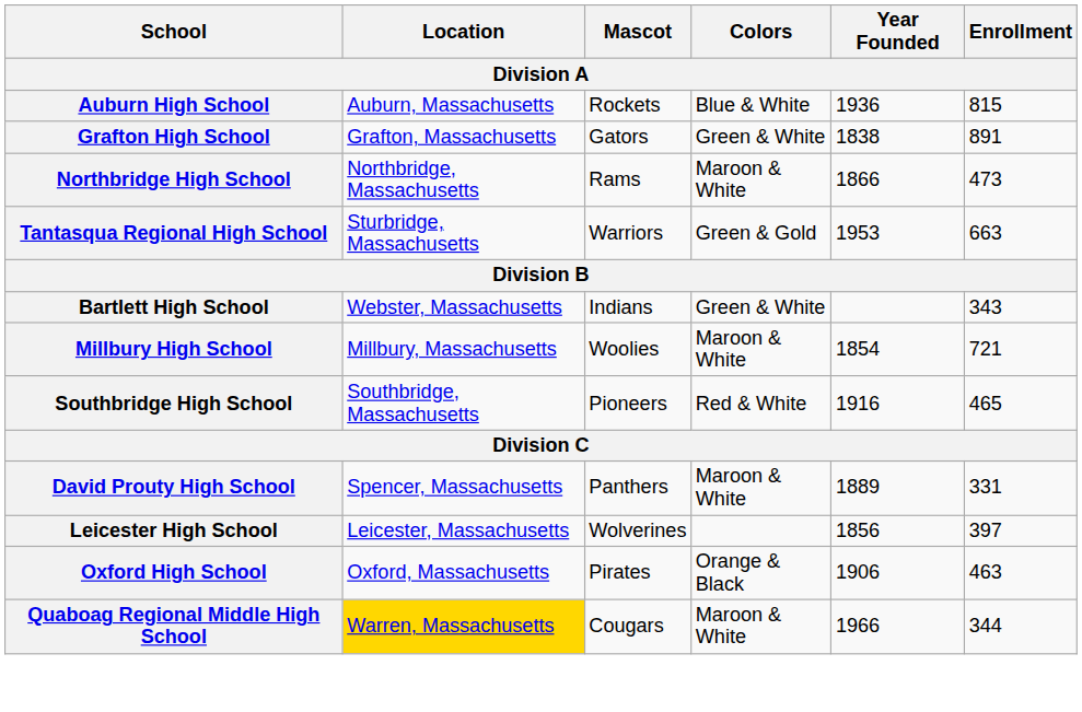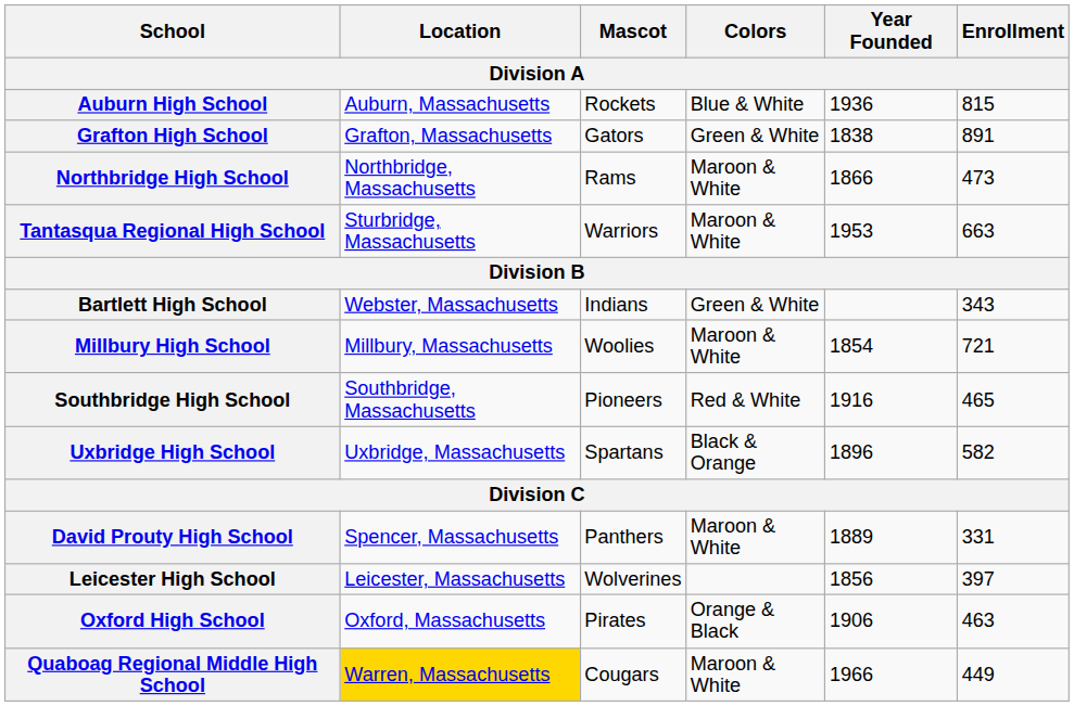Tantasqua Regional High School | Colors: Green & Gold -> Maroon & White
+ row: Uxbridge High School | Uxbridge, Massachusetts | Spartans | Black & Orange | 1896 | 582
Quaboag Regional Middle High School | Enrollment: 344 -> 449
